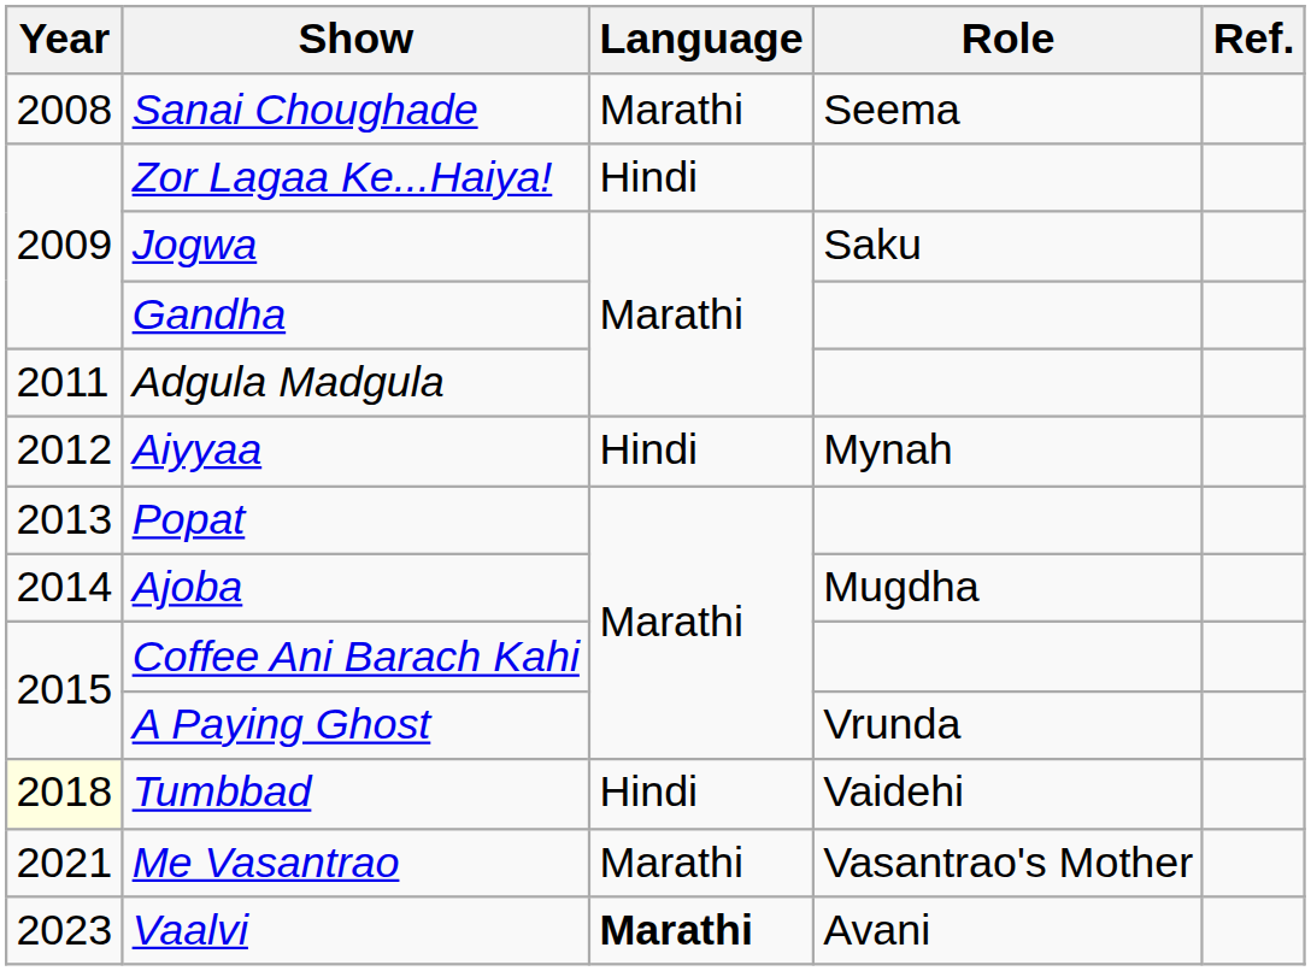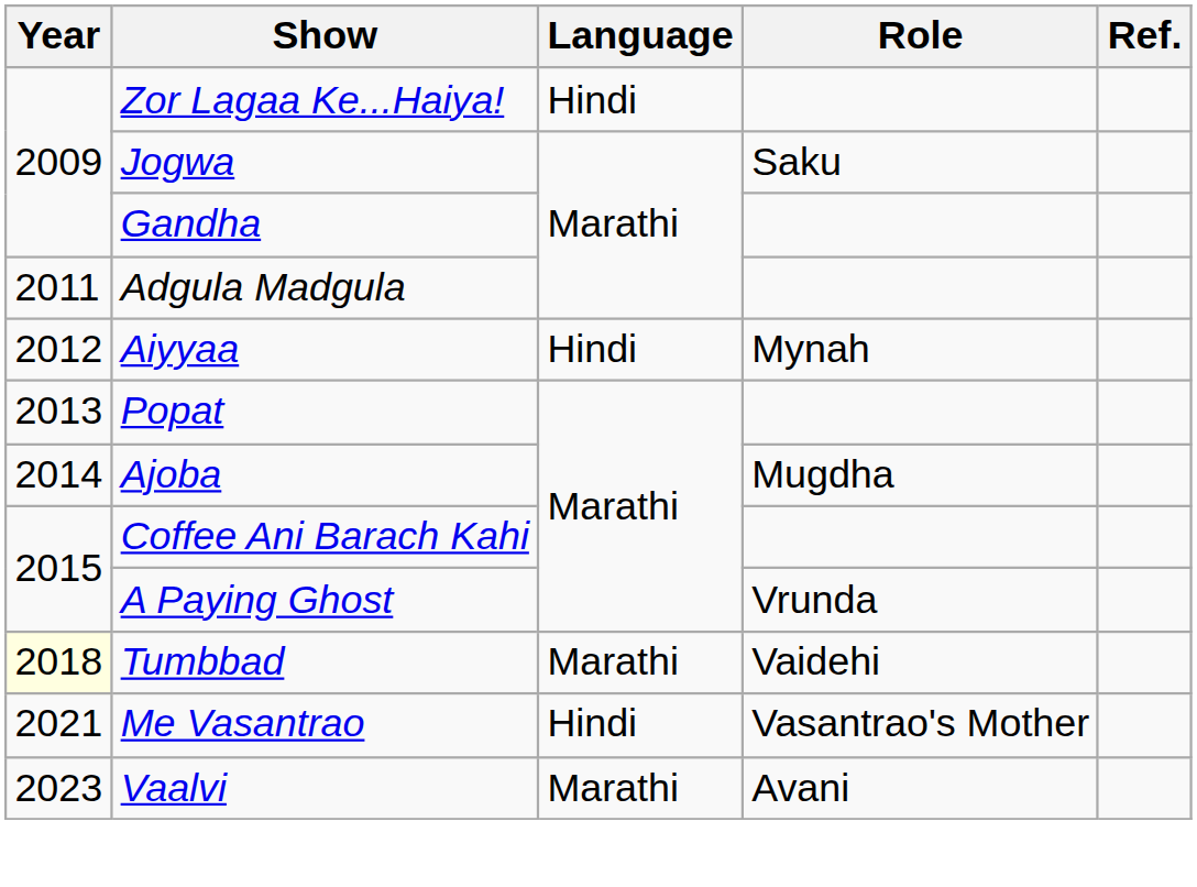- row: 2008 | Sanai Choughade | Marathi | Seema
Tumbbad | Language: Hindi -> Marathi
Me Vasantrao | Language: Marathi -> Hindi
Vaalvi | Language: bold -> normal
